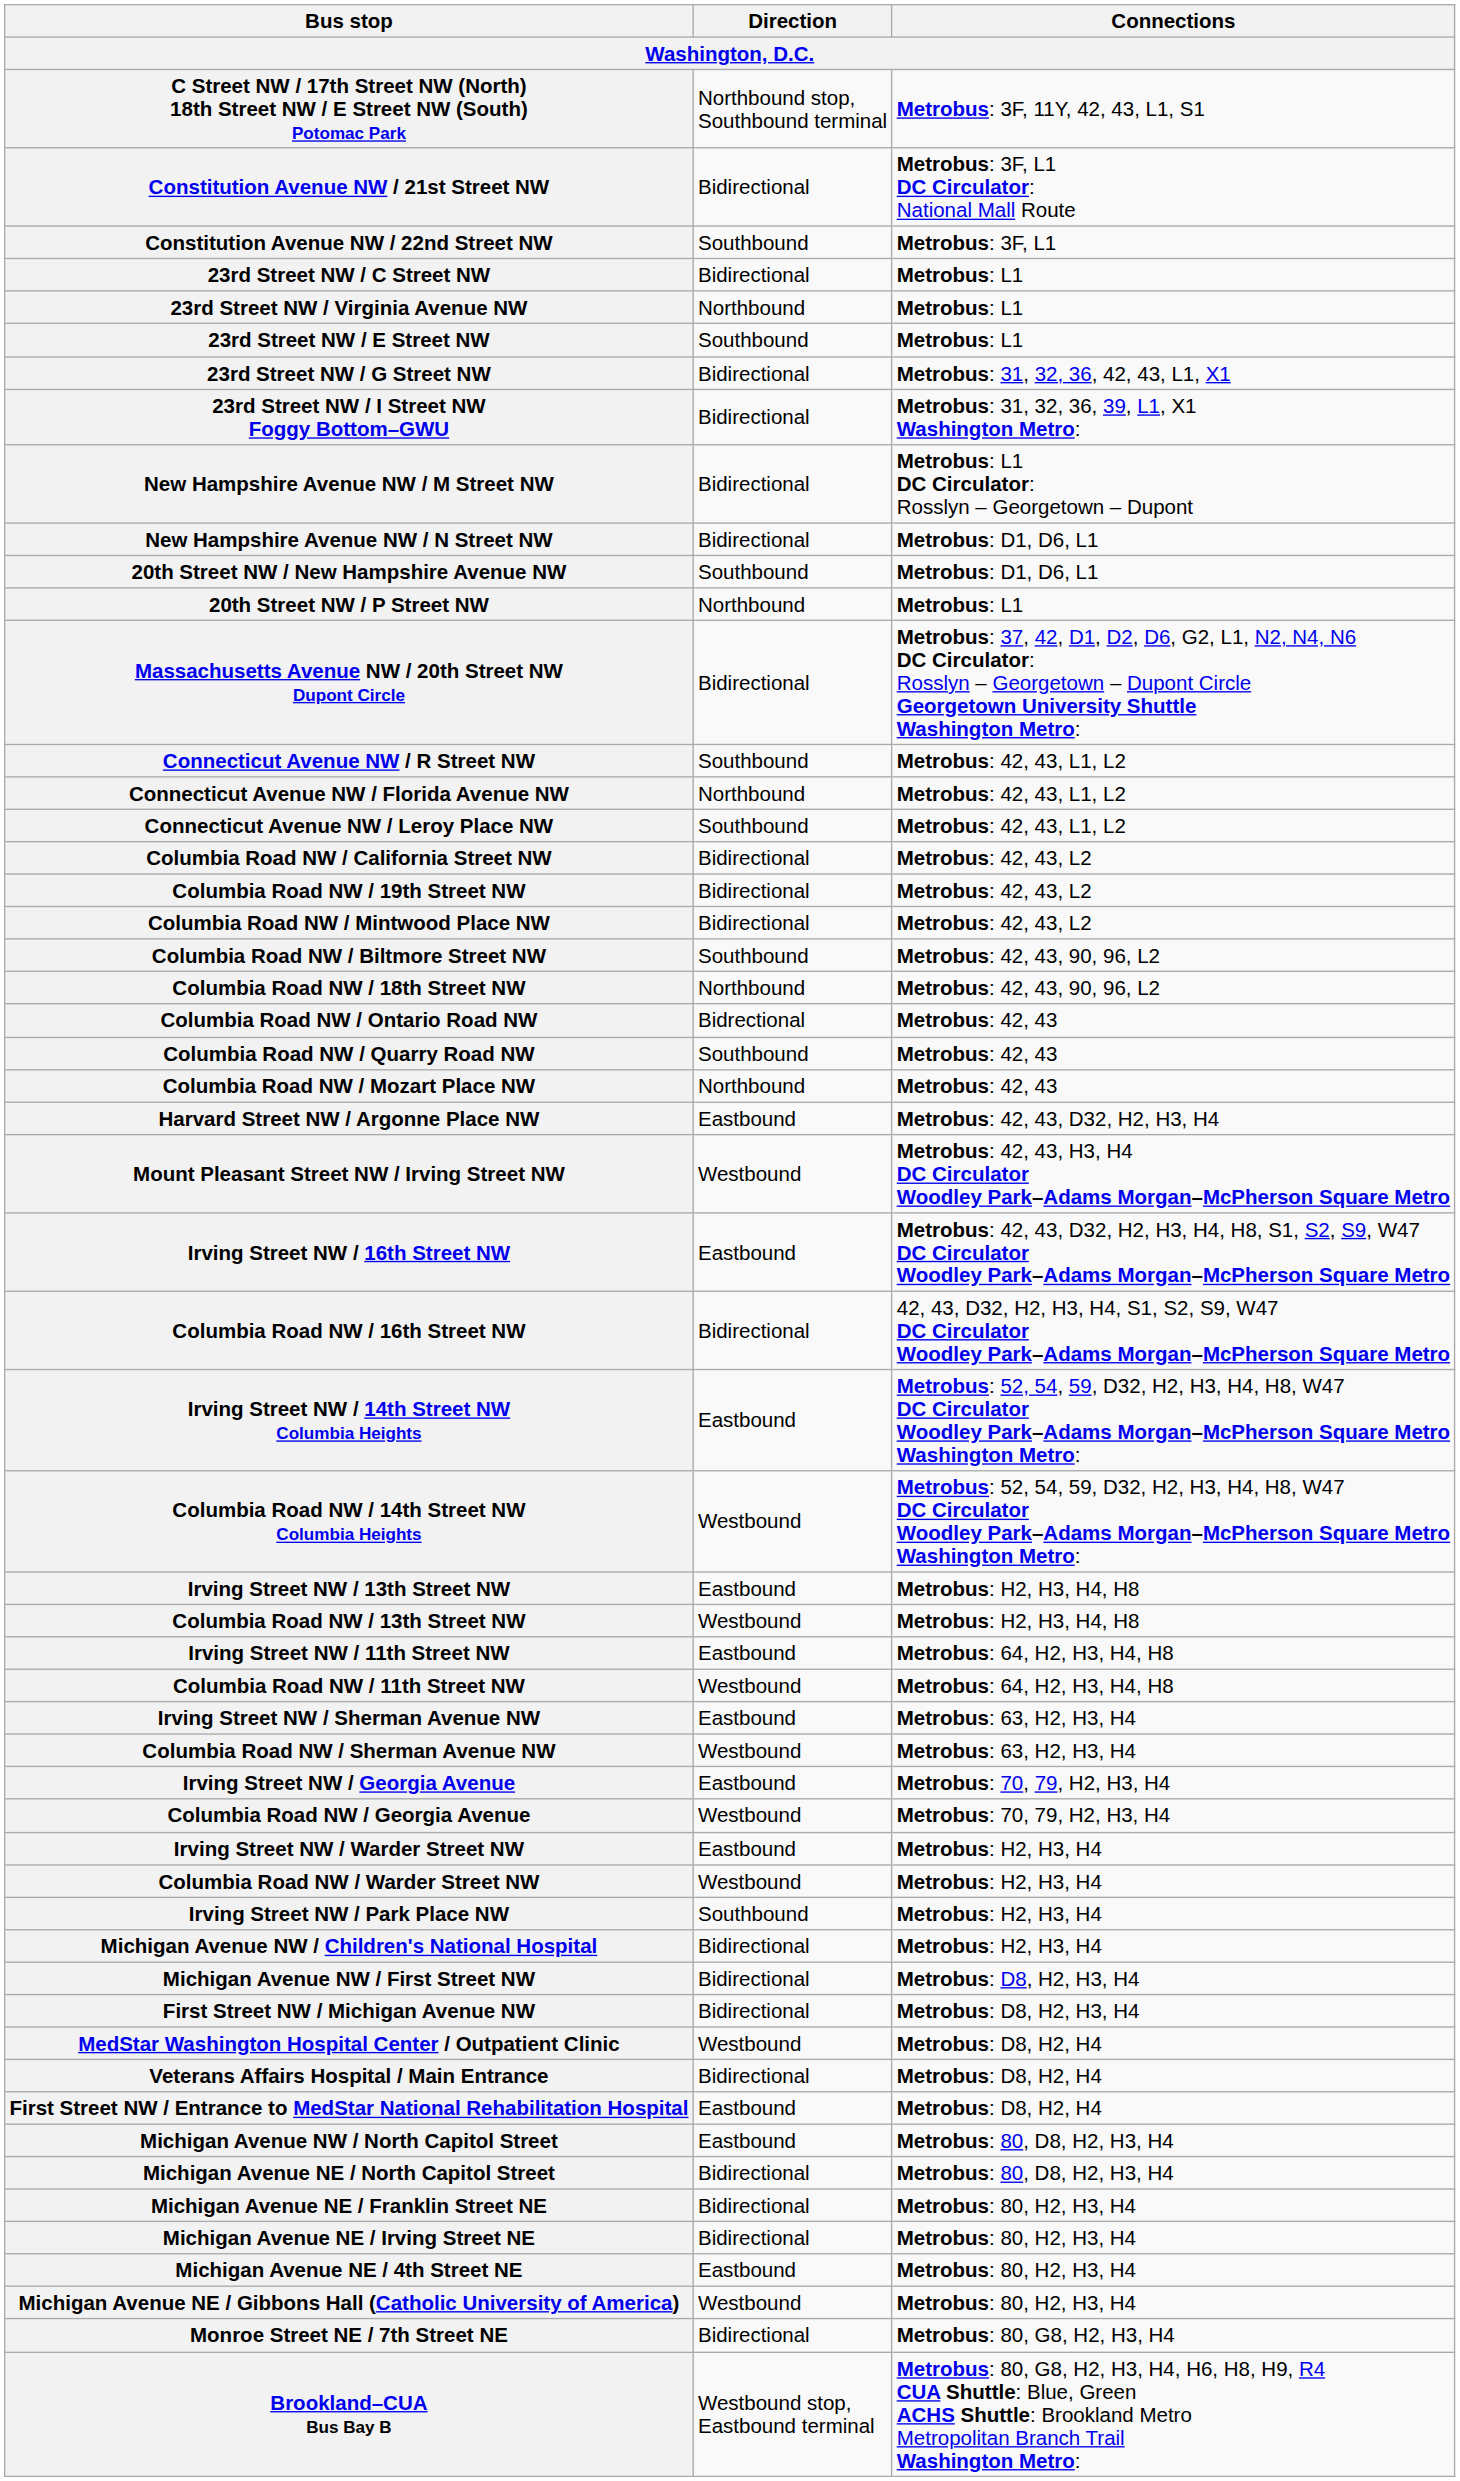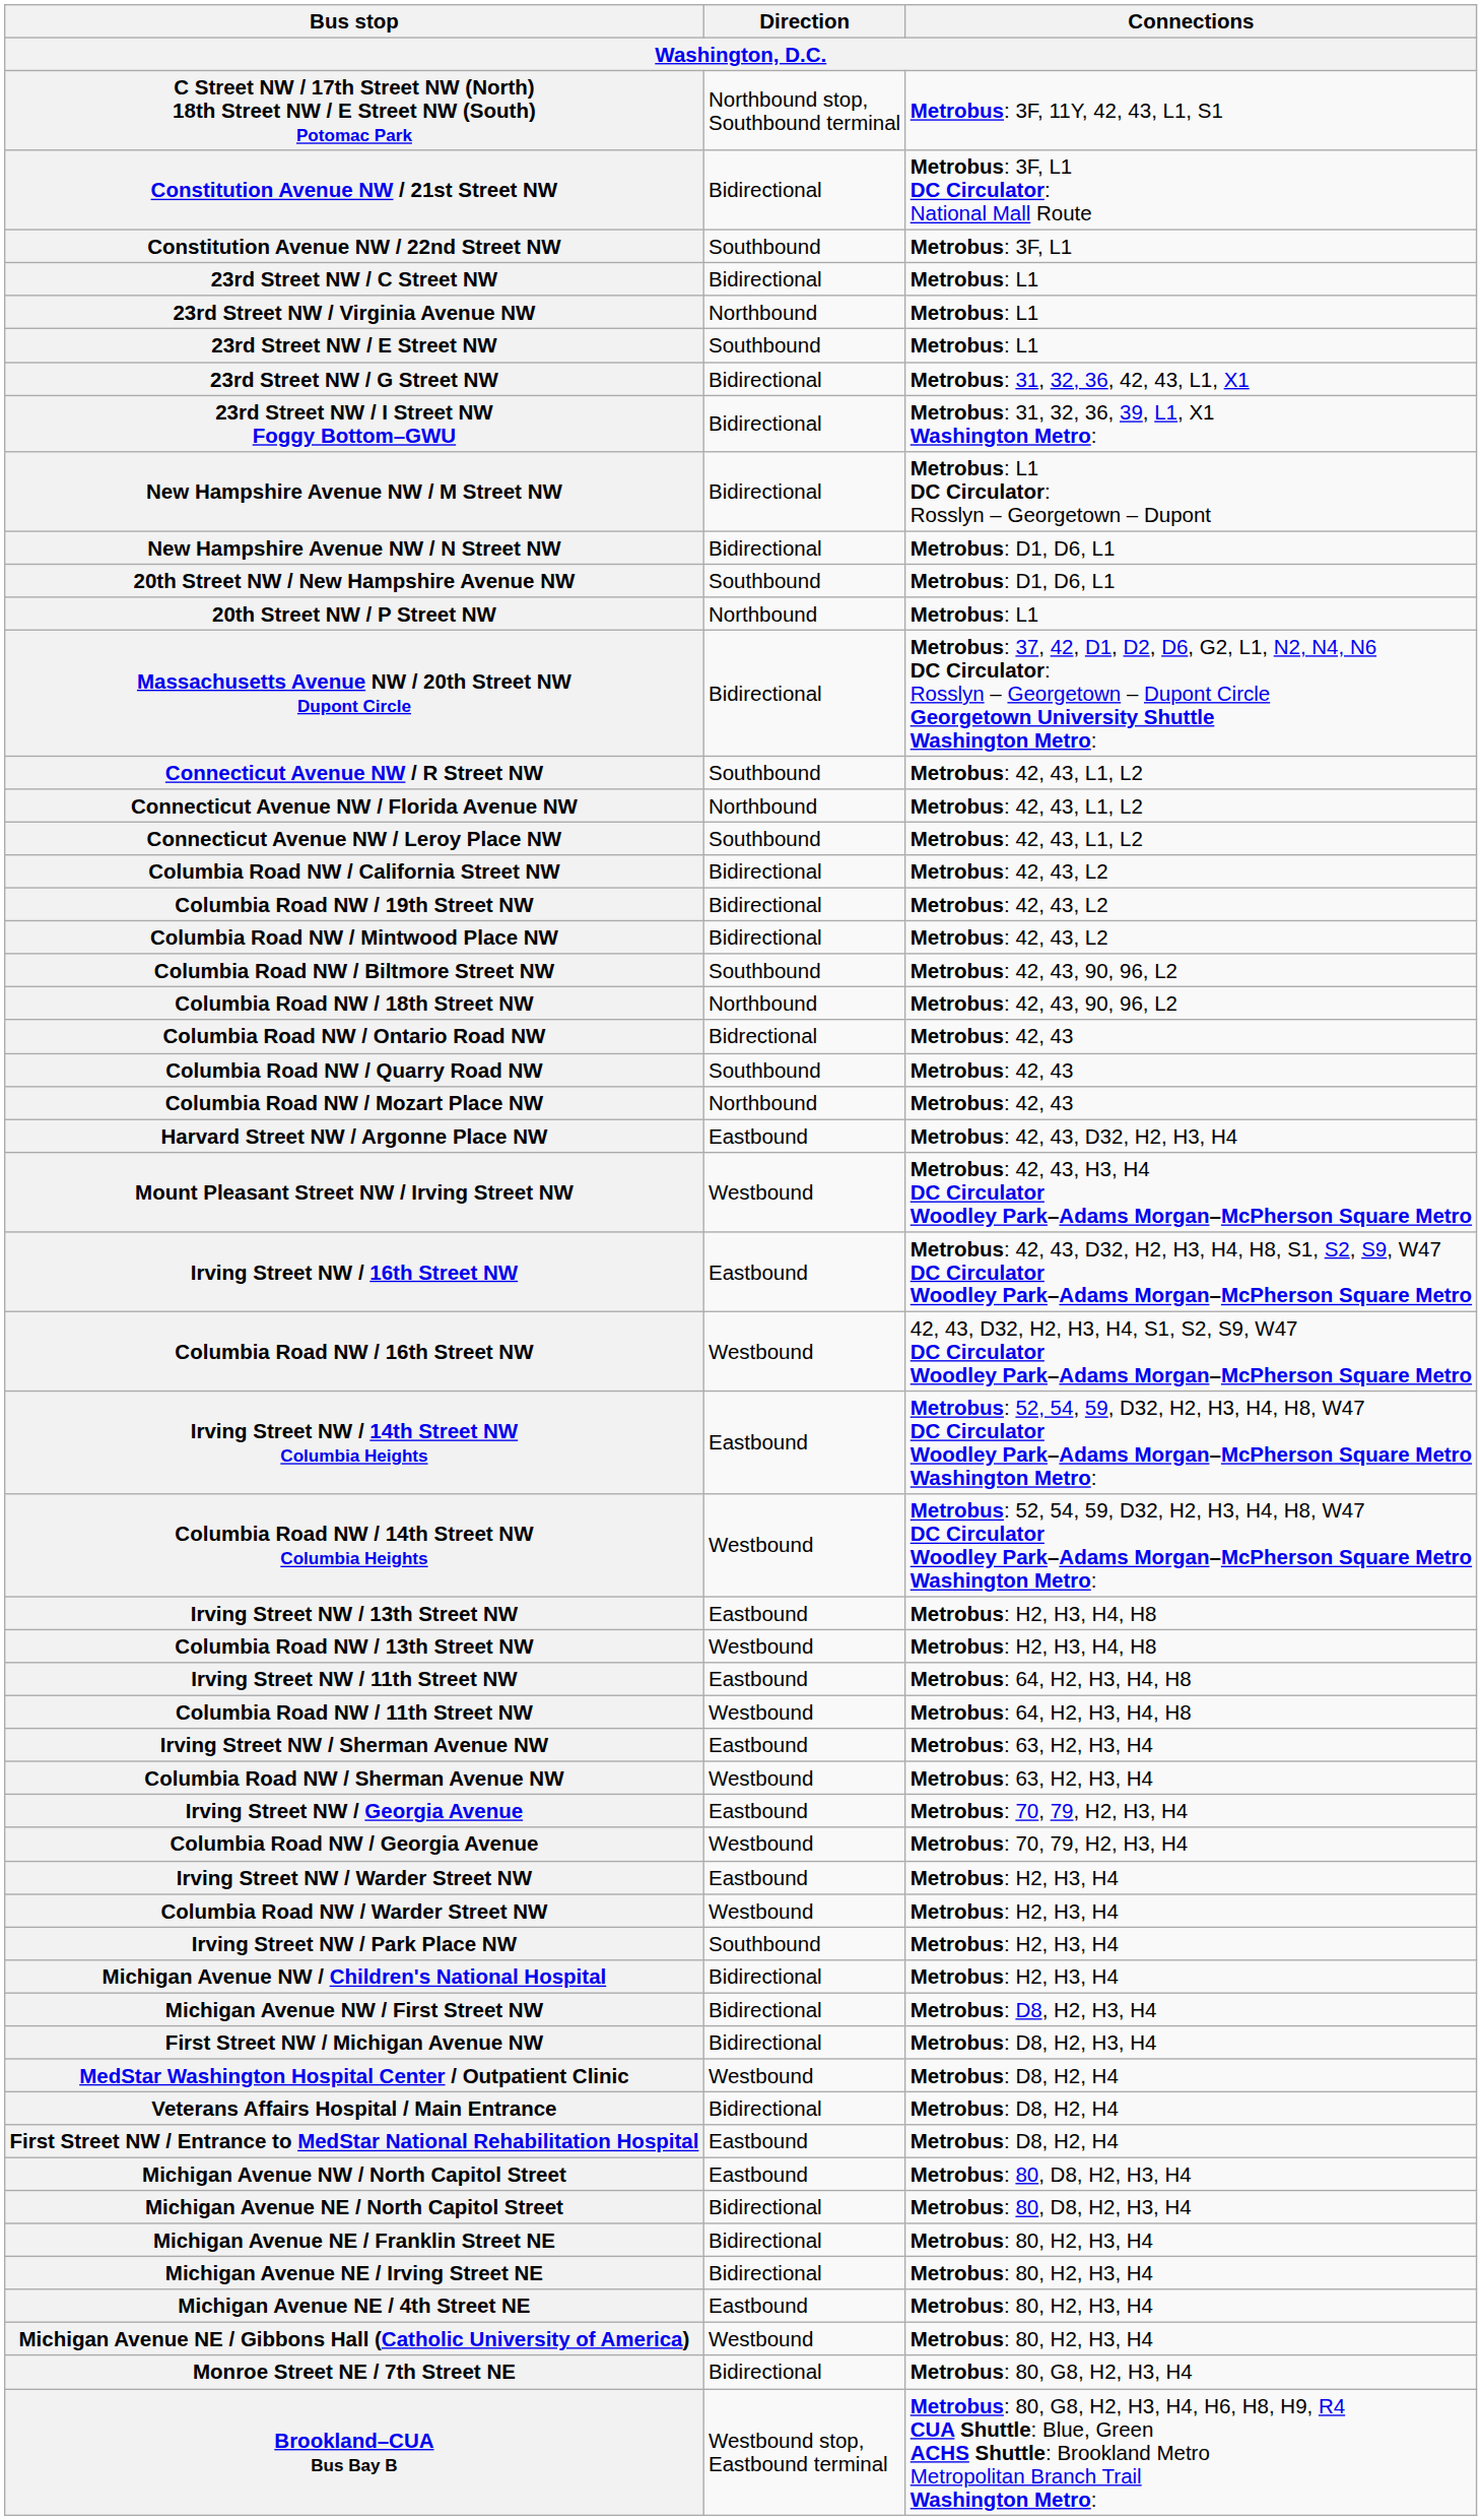Columbia Road NW / 16th Street NW | Direction: Bidirectional -> Westbound
